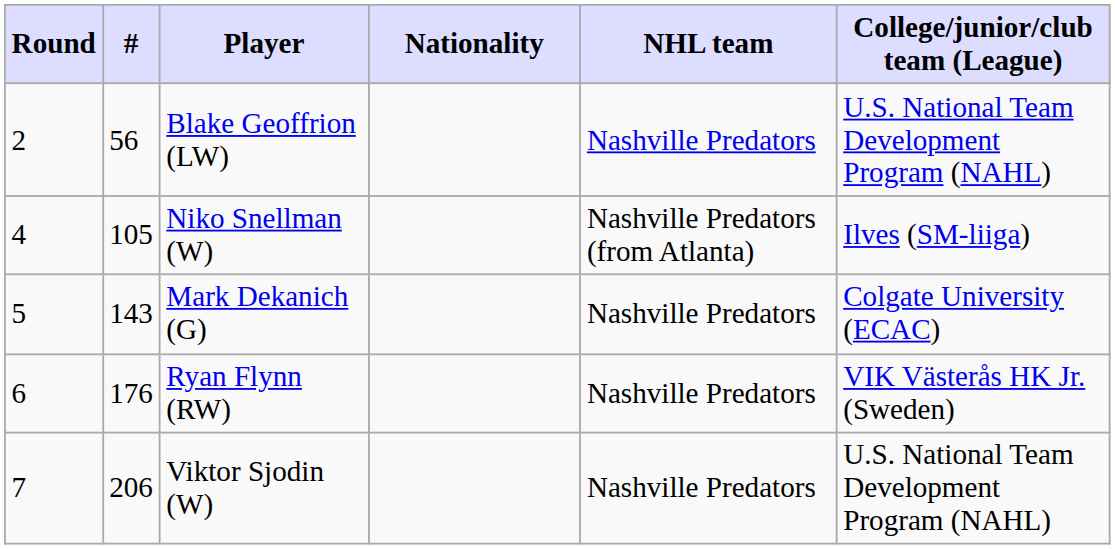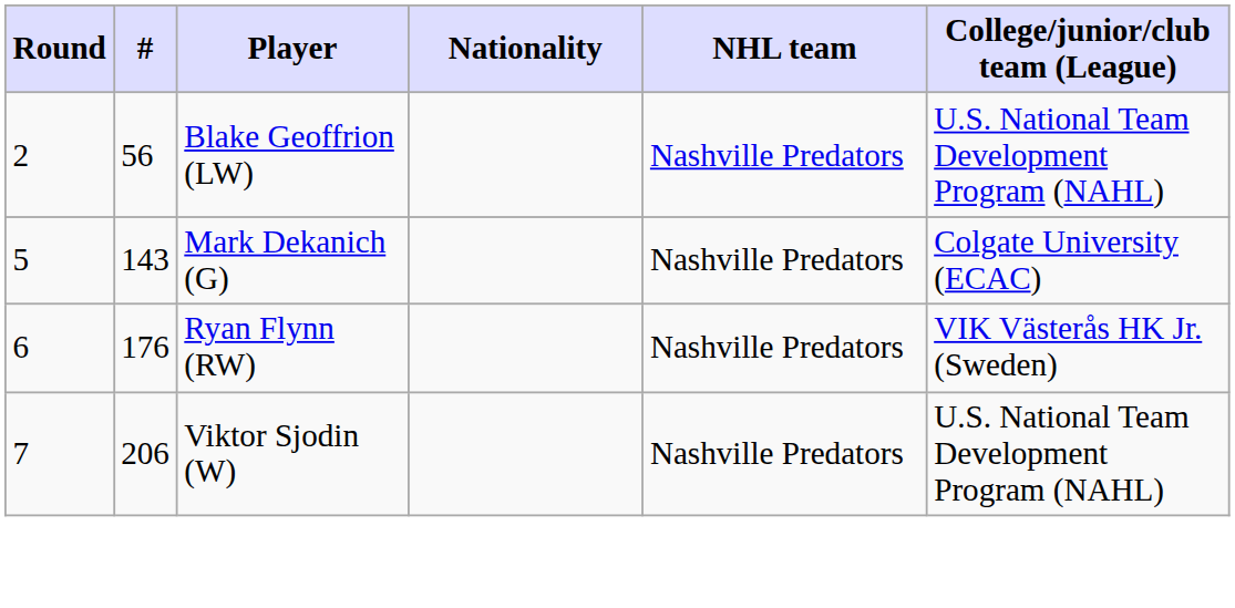- row: 4 | 105 | Niko Snellman (W) | Nashville Predators (from Atlanta) | Ilves (SM-liiga)
